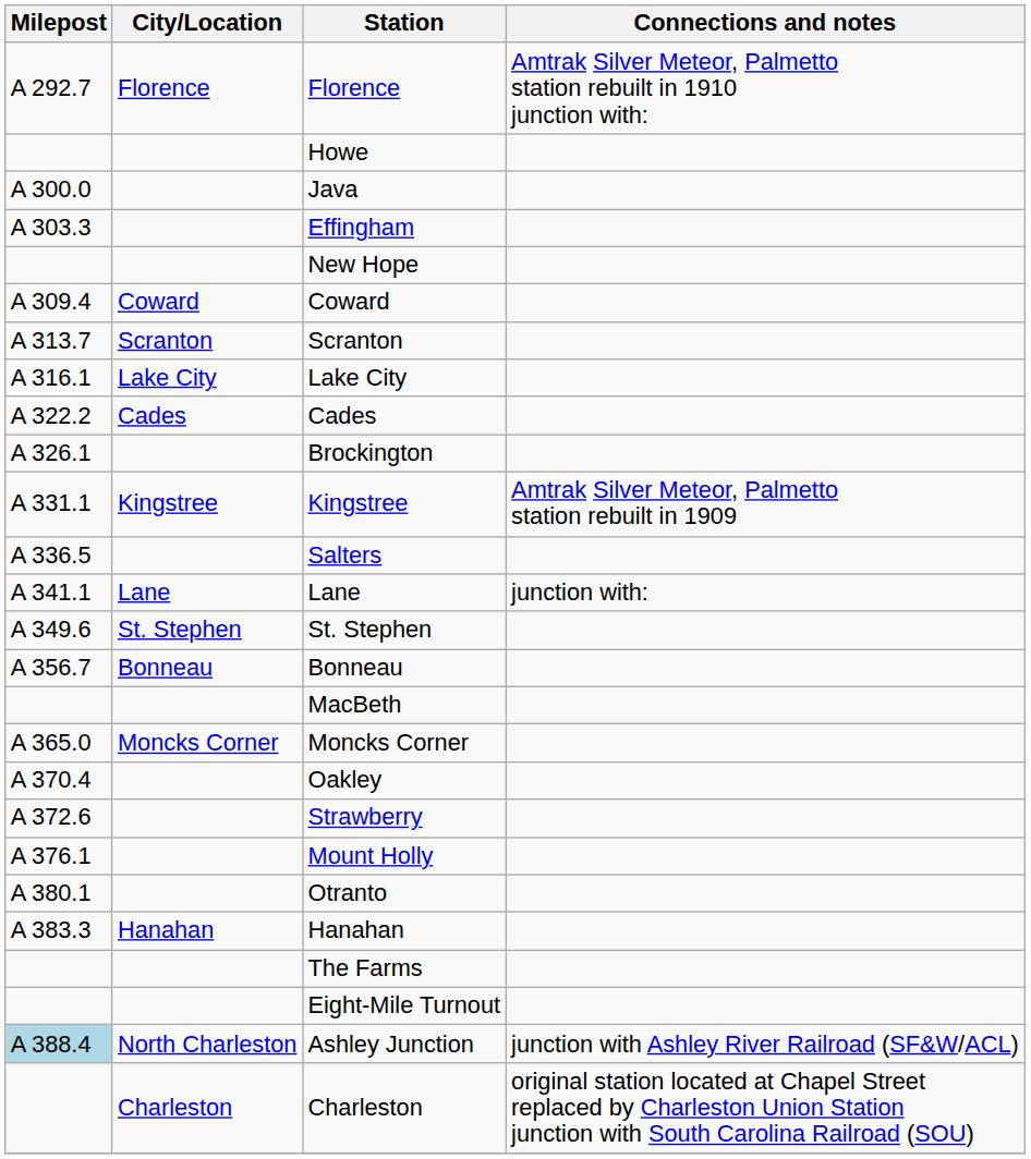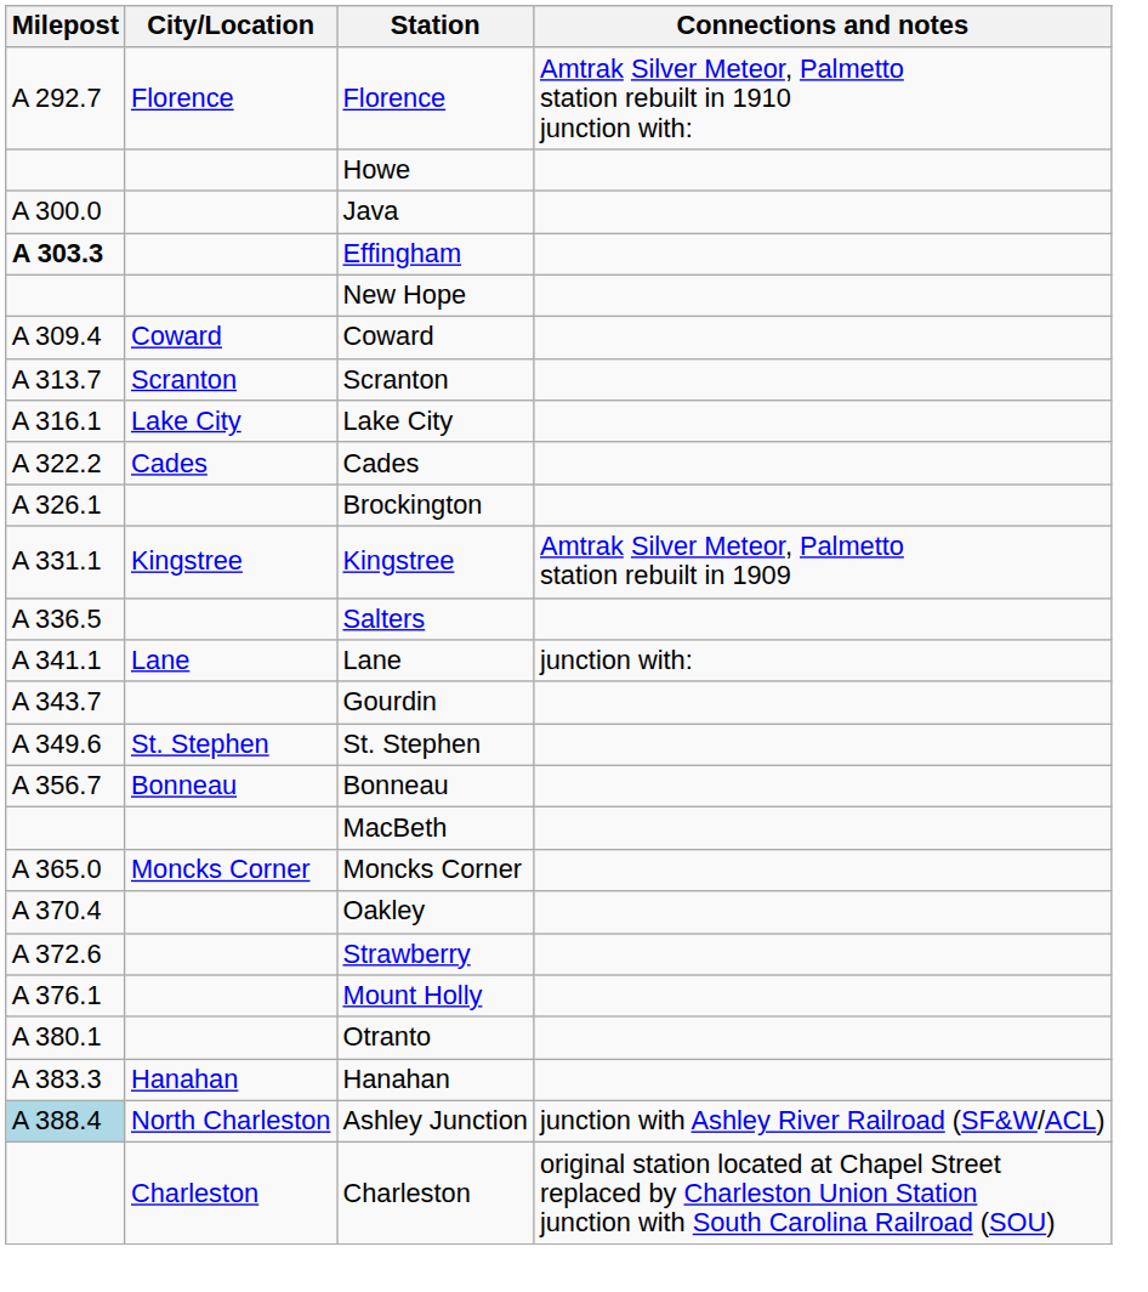Effingham | Milepost: normal -> bold
+ row: A 343.7 | Gourdin
- row: The Farms
- row: Eight-Mile Turnout
